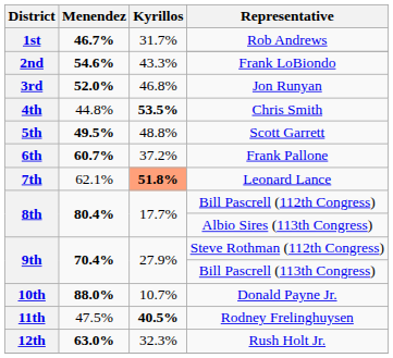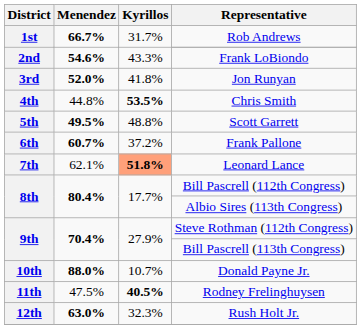Rob Andrews | Menendez: 46.7% -> 66.7%
Jon Runyan | Kyrillos: 46.8% -> 41.8%
